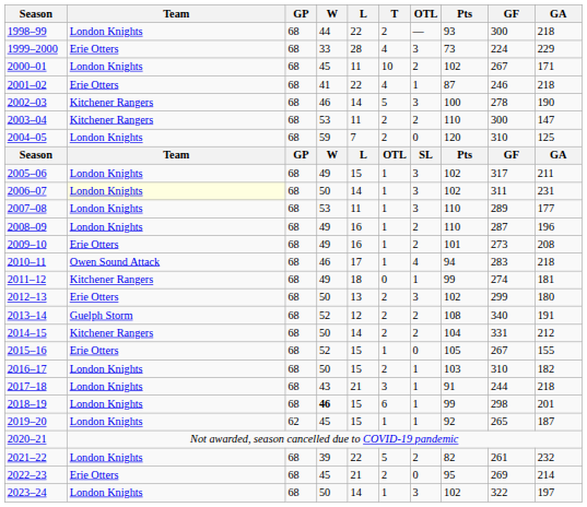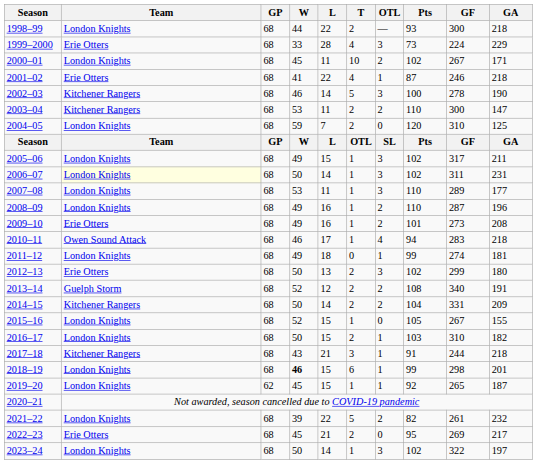2011–12 | Team: Kitchener Rangers -> London Knights
2014–15 | GA: 212 -> 209
2015–16 | Team: Erie Otters -> London Knights
2017–18 | Team: London Knights -> Kitchener Rangers
2022–23 | GA: 214 -> 217
